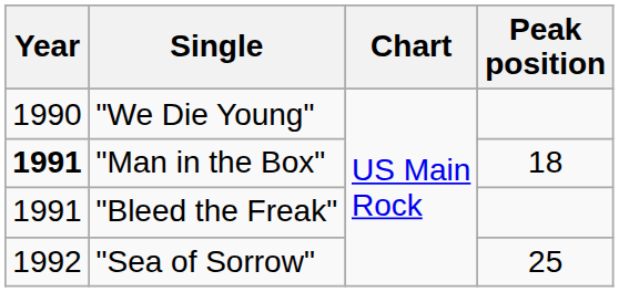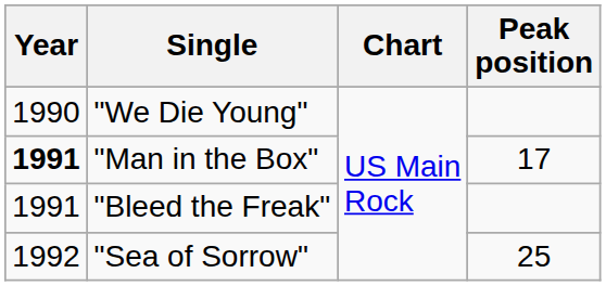"Man in the Box" | Peak position: 18 -> 17
